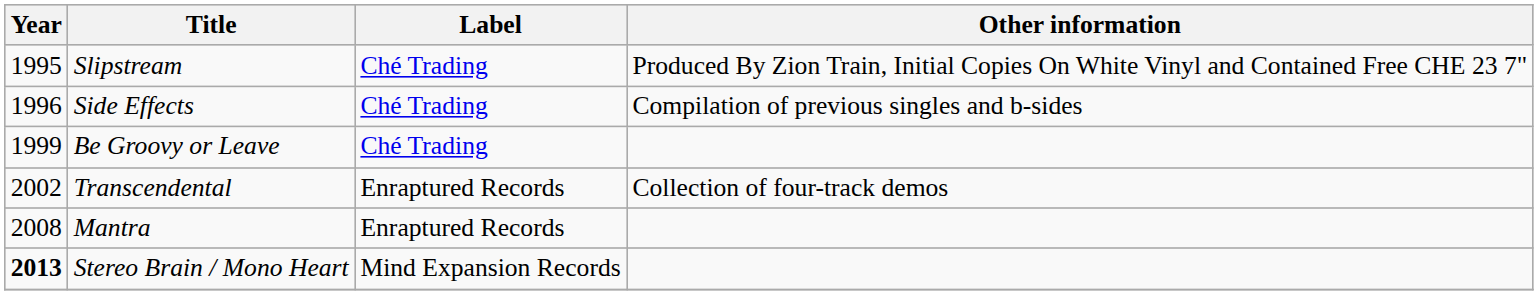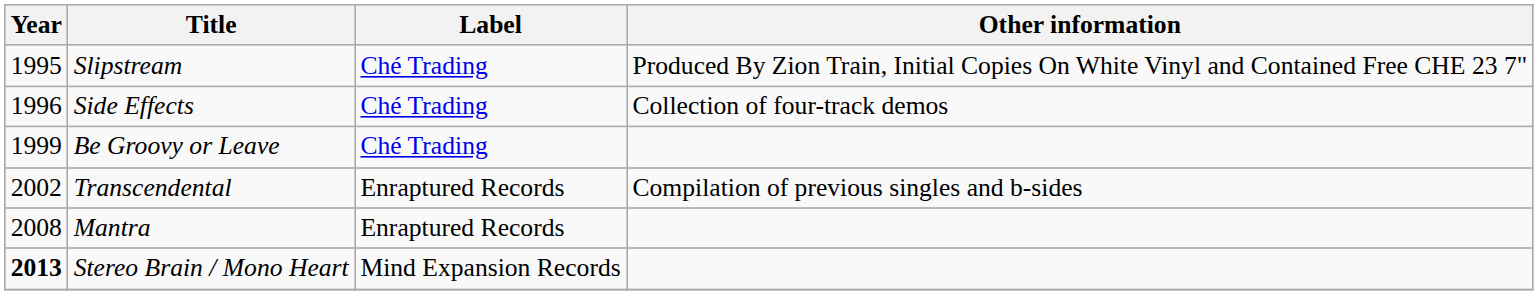Side Effects | Other information: Compilation of previous singles and b-sides -> Collection of four-track demos
Transcendental | Other information: Collection of four-track demos -> Compilation of previous singles and b-sides
